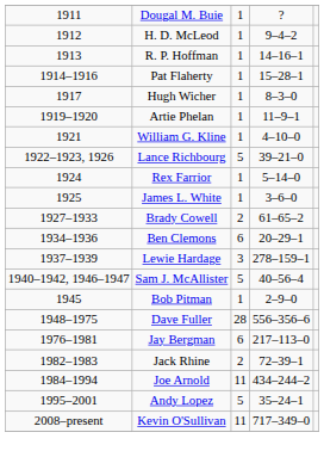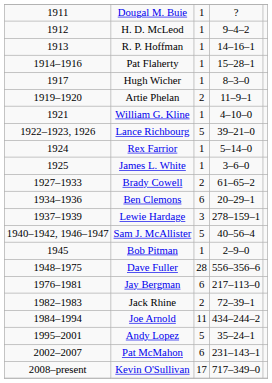Artie Phelan | column 3: 1 -> 2
+ row: 2002–2007 | Pat McMahon | 6 | 231–143–1
Kevin O'Sullivan | column 3: 11 -> 17
